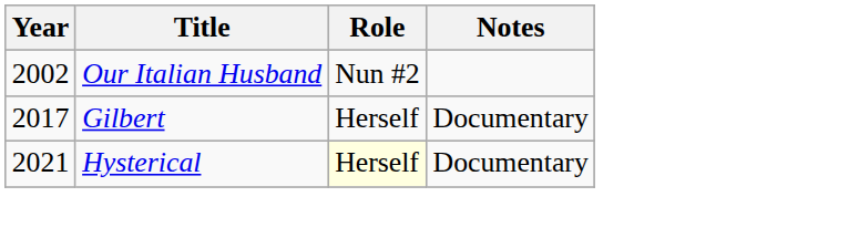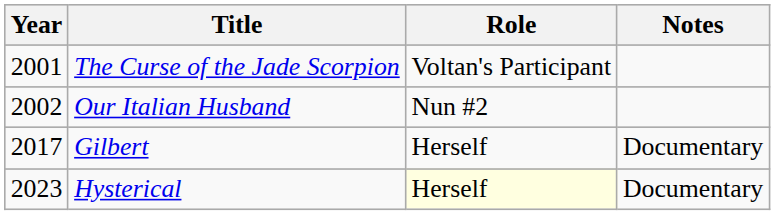+ row: 2001 | The Curse of the Jade Scorpion | Voltan's Participant
Hysterical | Year: 2021 -> 2023
